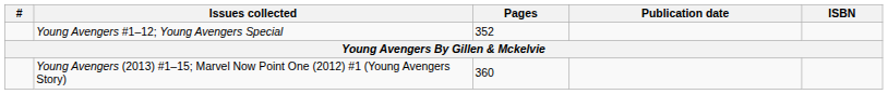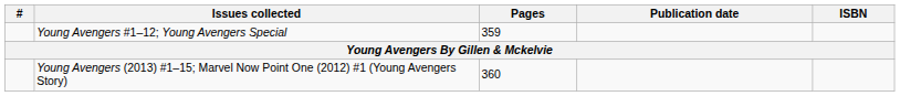Young Avengers #1–12; Young Avengers Special | Pages: 352 -> 359
